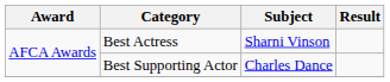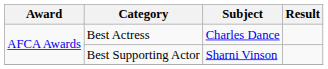Best Actress | Subject: Sharni Vinson -> Charles Dance
Best Supporting Actor | Subject: Charles Dance -> Sharni Vinson
